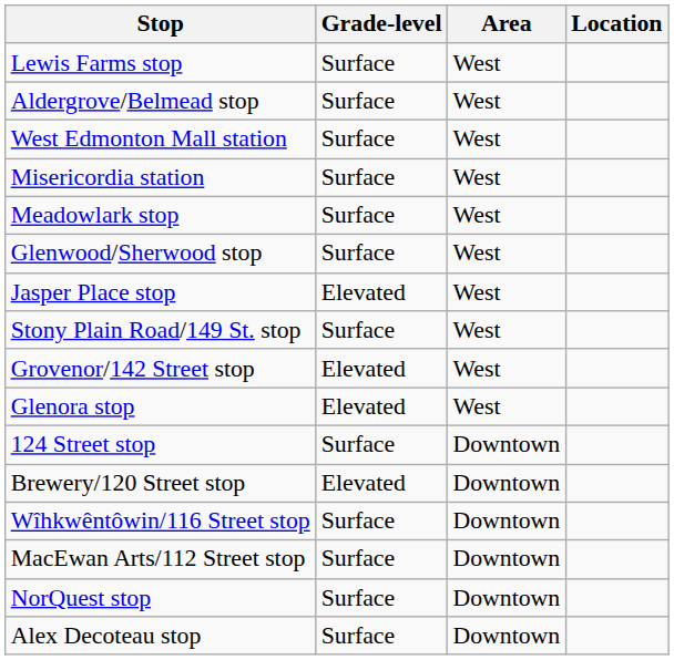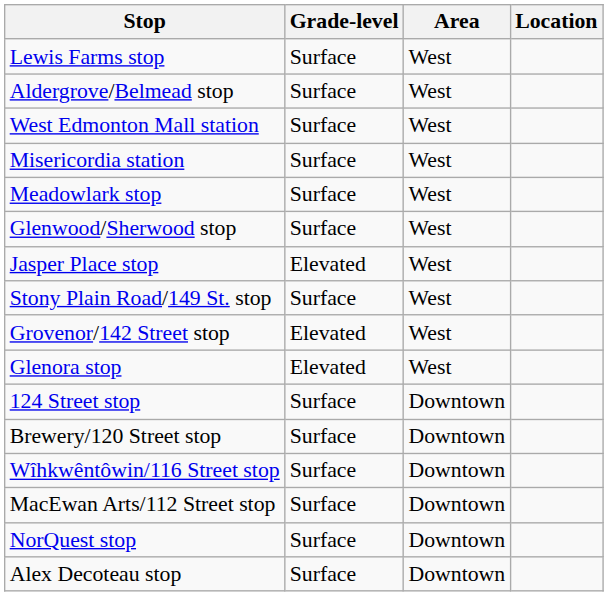Brewery/120 Street stop | Grade-level: Elevated -> Surface
